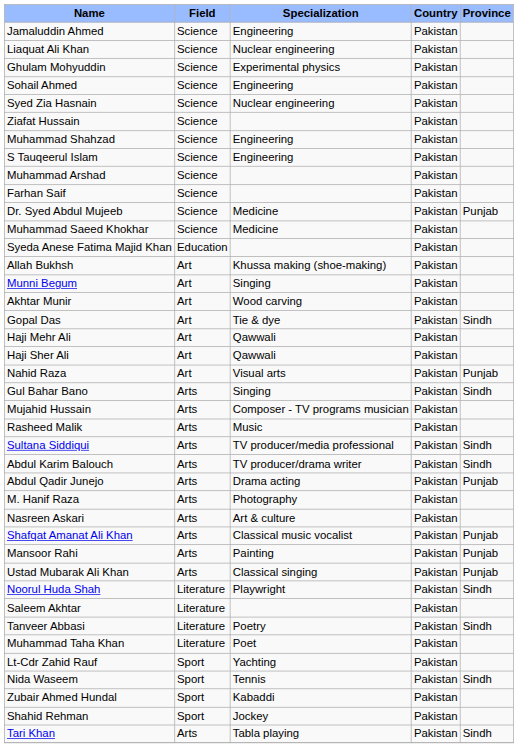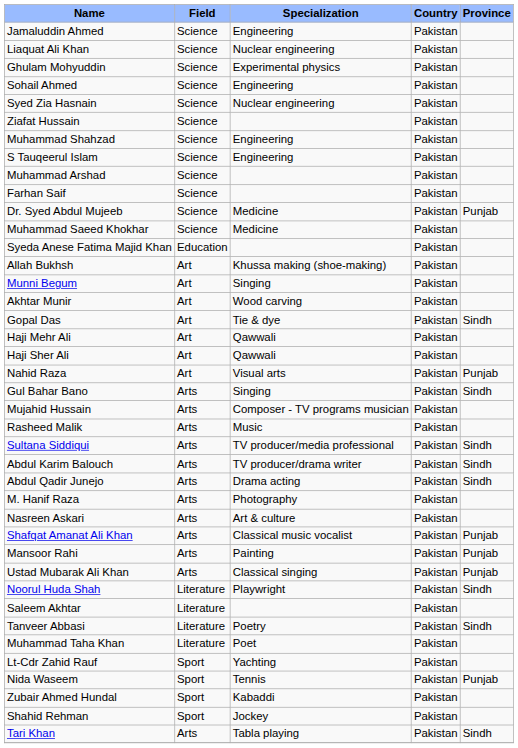Abdul Qadir Junejo | Province: Punjab -> Sindh
Nida Waseem | Province: Sindh -> Punjab
